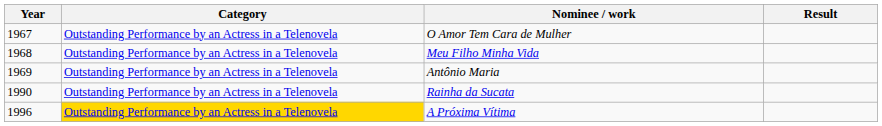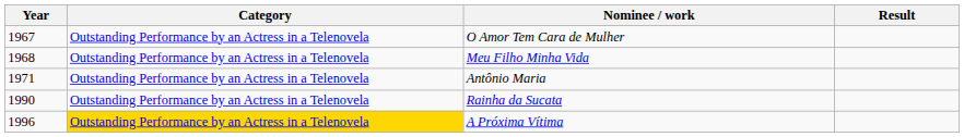Antônio Maria | Year: 1969 -> 1971
